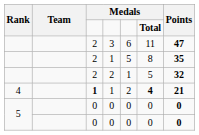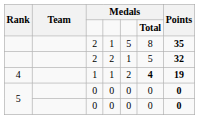- row: 2 | 3 | 6 | 11 | 47
4 / 1 | column 3: bold -> normal
4 / 1 | Points: 21 -> 19
